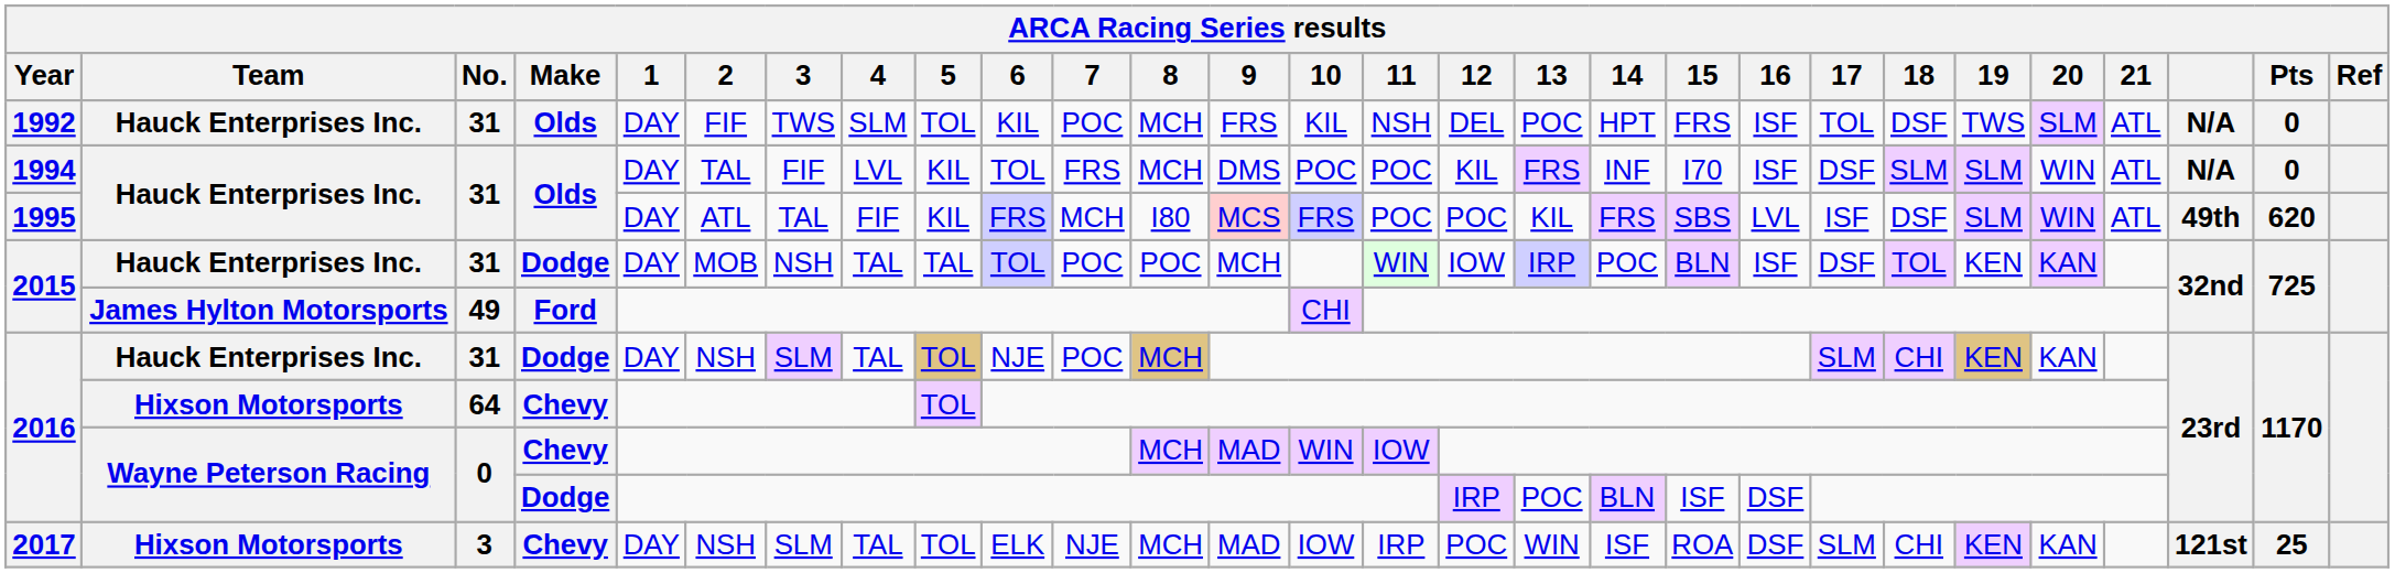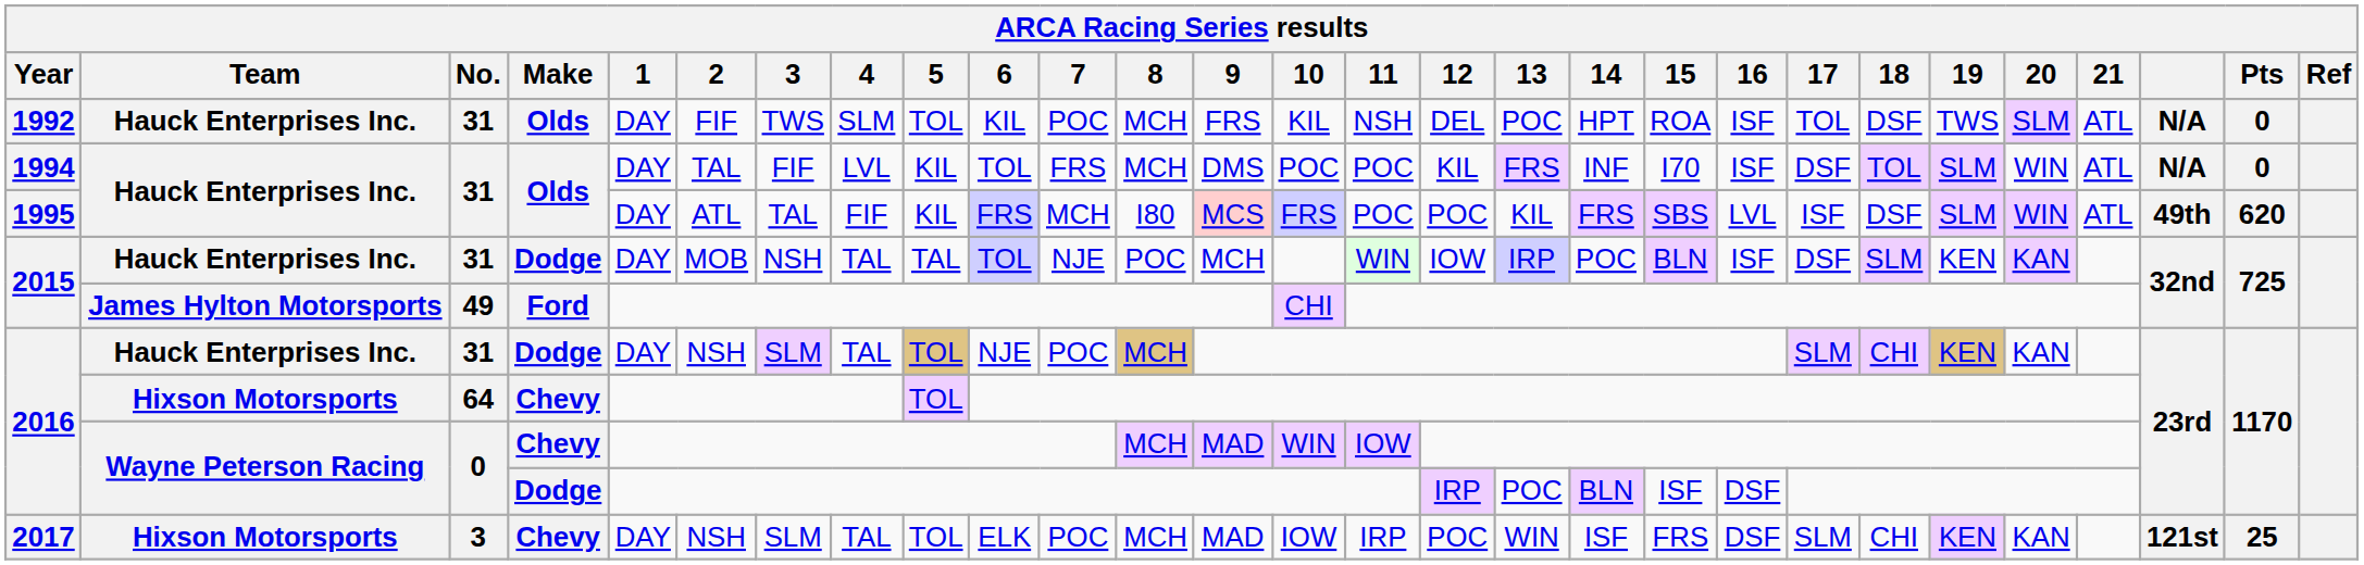1992 | 15: FRS -> ROA
1994 | 18: SLM -> TOL
2015 / 31 | 7: POC -> NJE
2015 / 31 | 18: TOL -> SLM
2017 | 7: NJE -> POC
2017 | 15: ROA -> FRS
